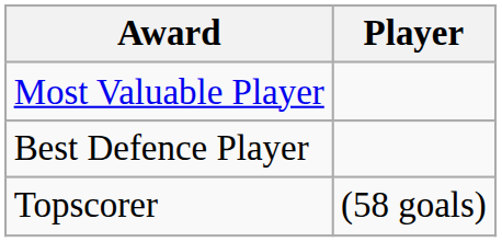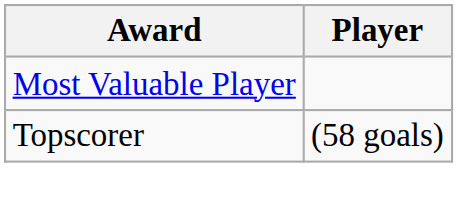- row: Best Defence Player
